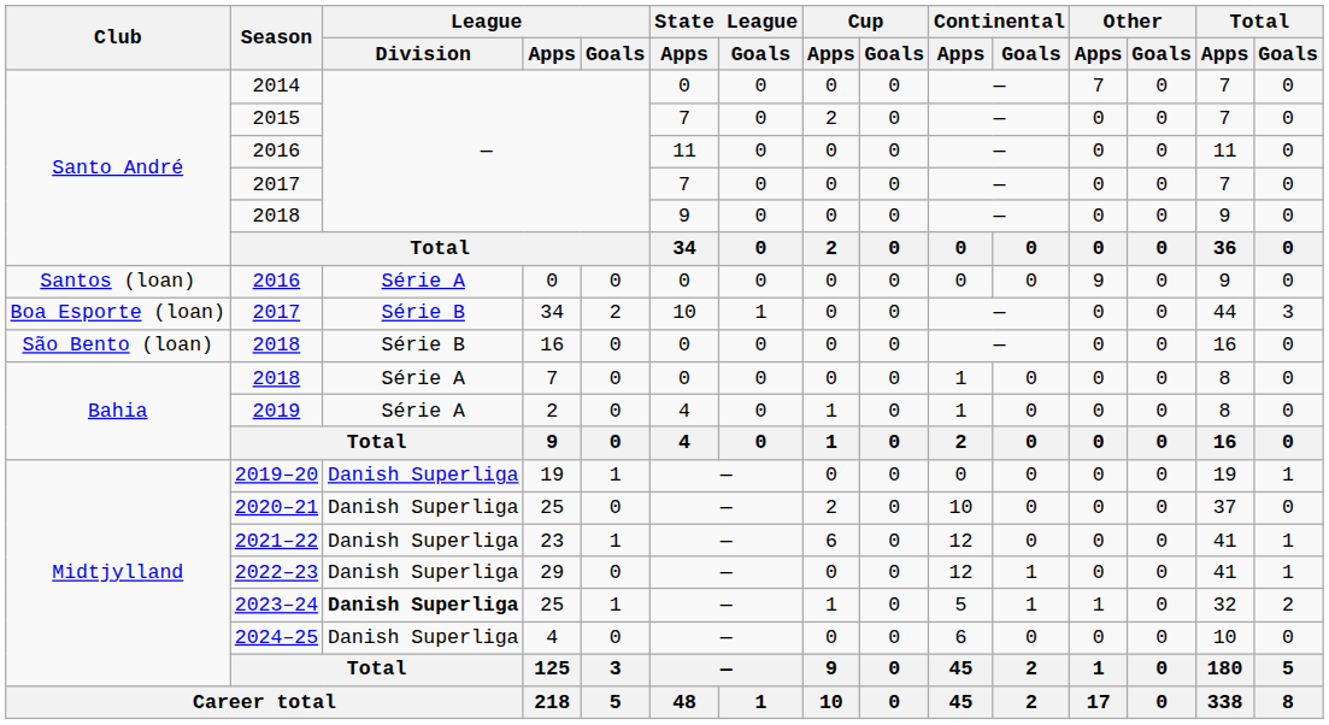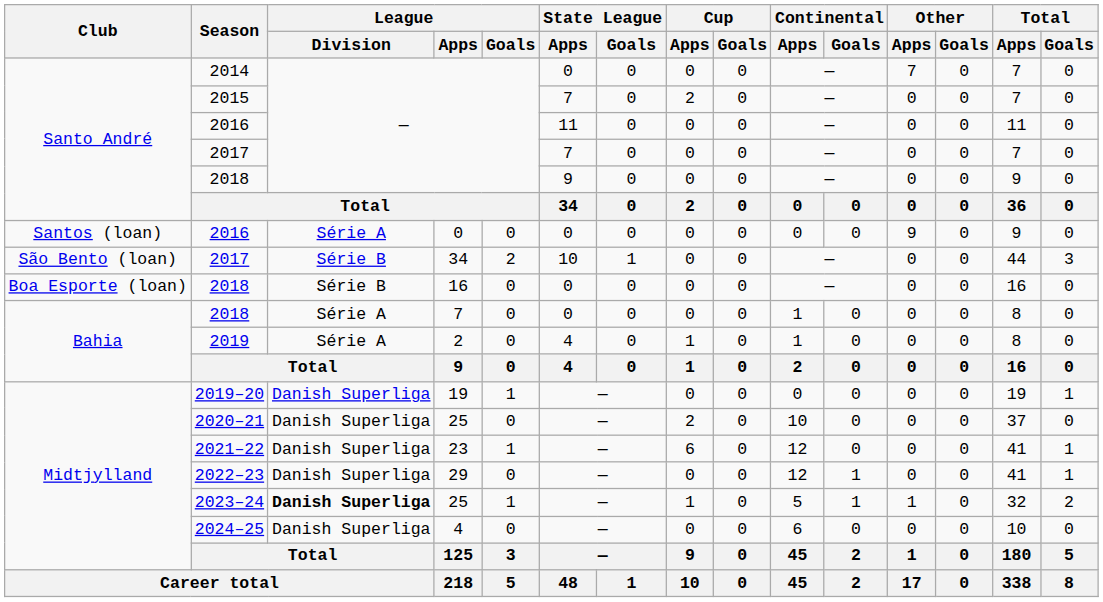2017 / 34 | Club: Boa Esporte (loan) -> São Bento (loan)
2018 / 16 | Club: São Bento (loan) -> Boa Esporte (loan)
